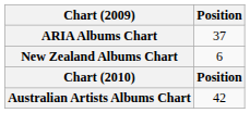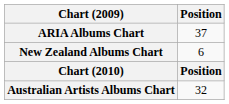Australian Artists Albums Chart | Position: 42 -> 32
